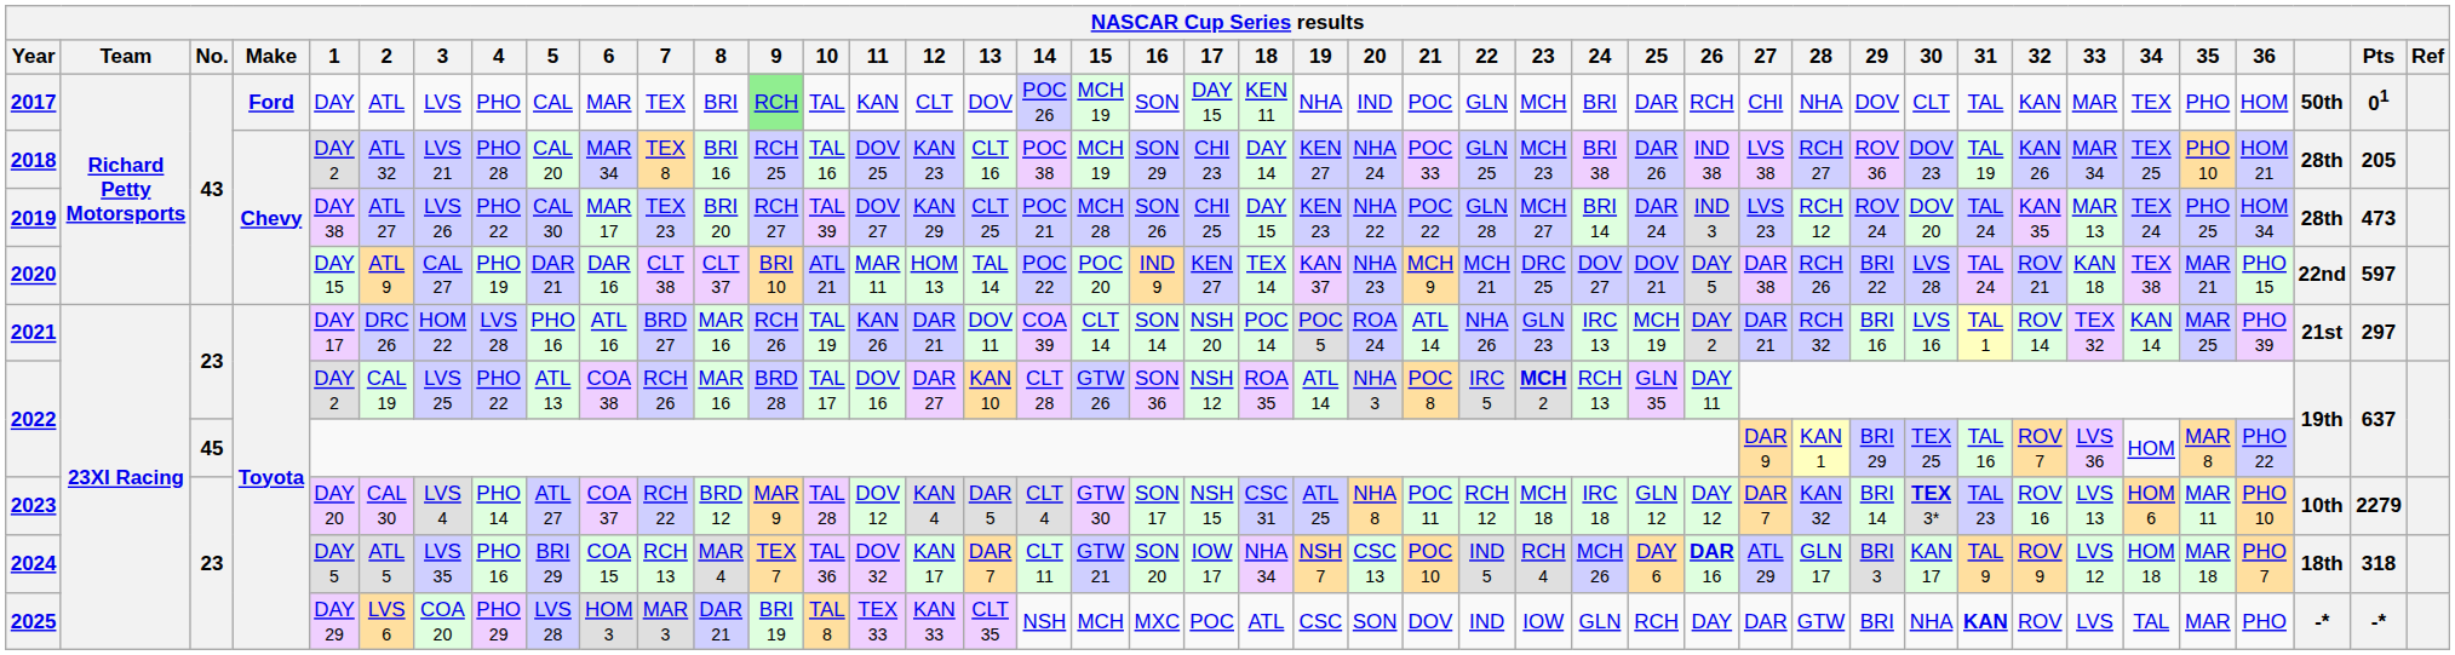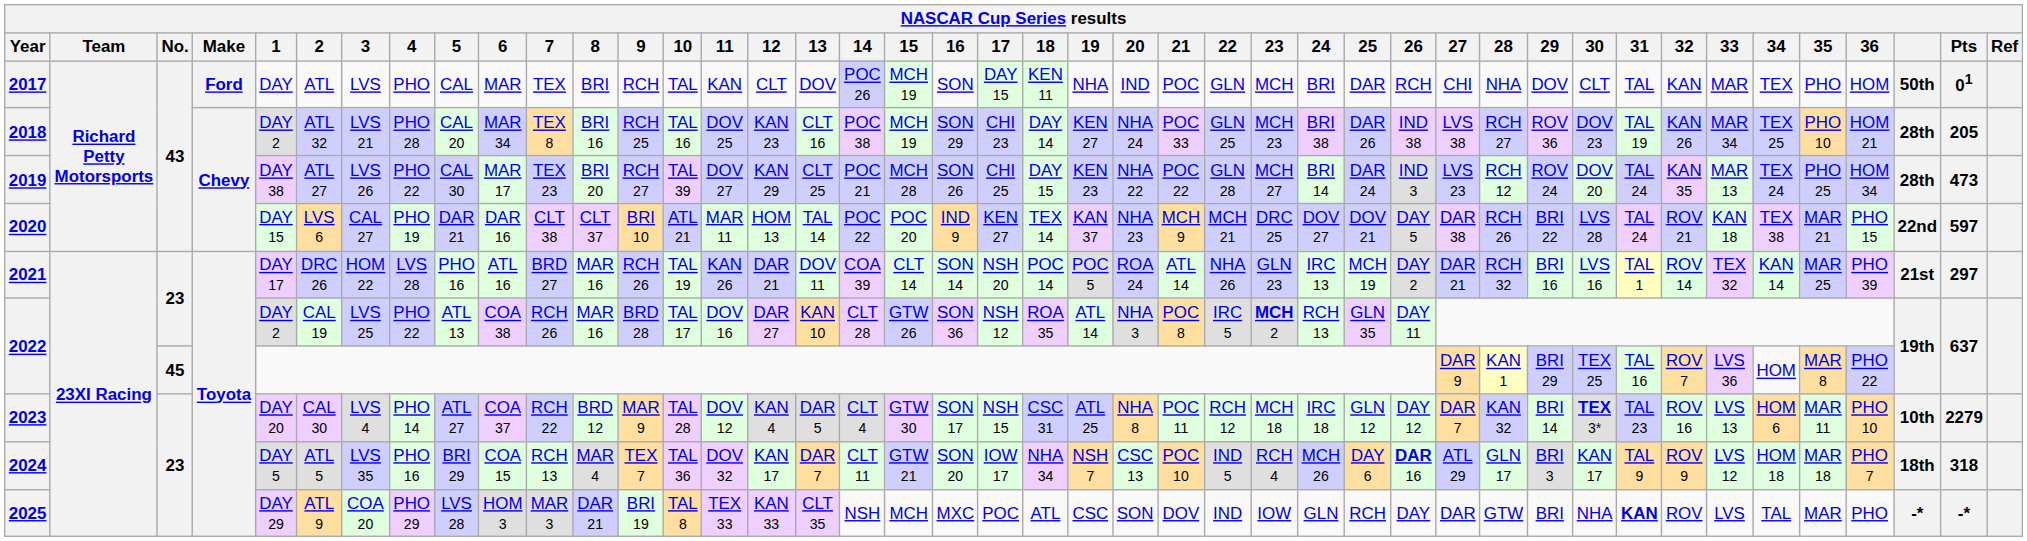2017 | 9: lightgreen background -> no background
2020 | 2: ATL 9 -> LVS 6
2025 | 2: LVS 6 -> ATL 9
